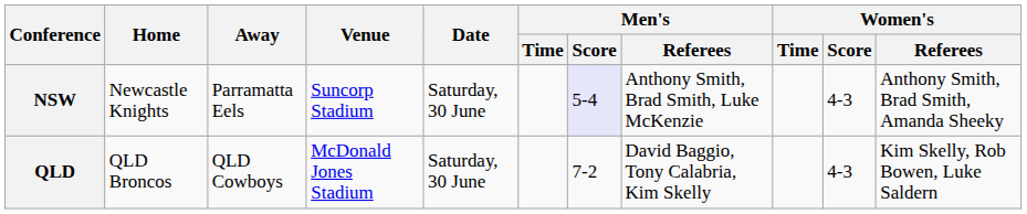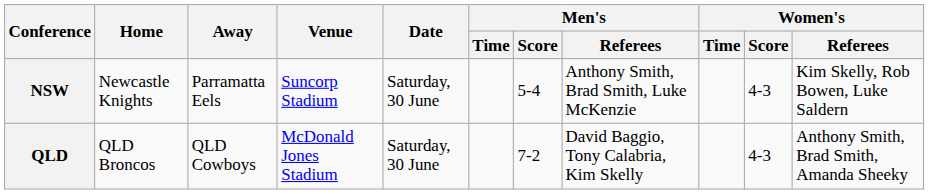NSW | Men's / Score: lavender background -> no background
NSW | Women's / Referees: Anthony Smith, Brad Smith, Amanda Sheeky -> Kim Skelly, Rob Bowen, Luke Saldern
QLD | Women's / Referees: Kim Skelly, Rob Bowen, Luke Saldern -> Anthony Smith, Brad Smith, Amanda Sheeky
